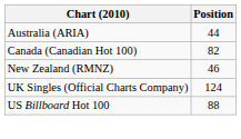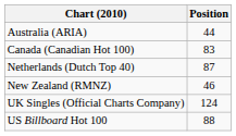Canada (Canadian Hot 100) | Position: 82 -> 83
+ row: Netherlands (Dutch Top 40) | 87
